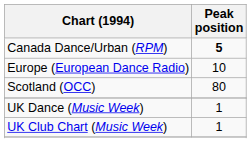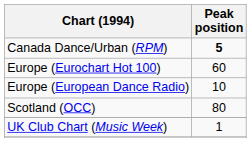+ row: Europe (Eurochart Hot 100) | 60
- row: UK Dance (Music Week) | 1
